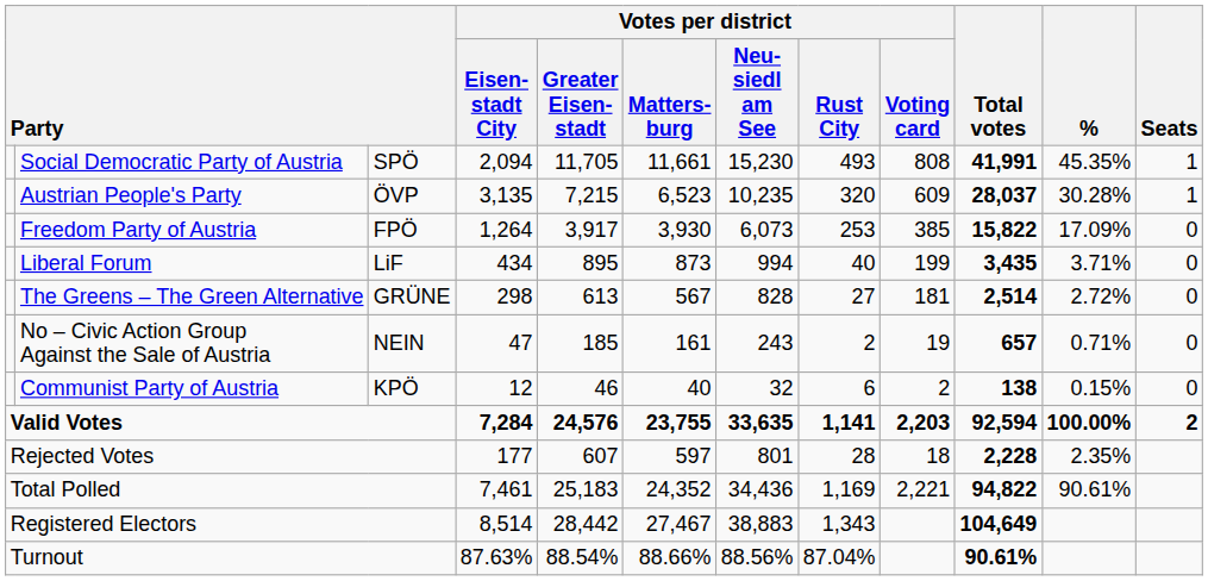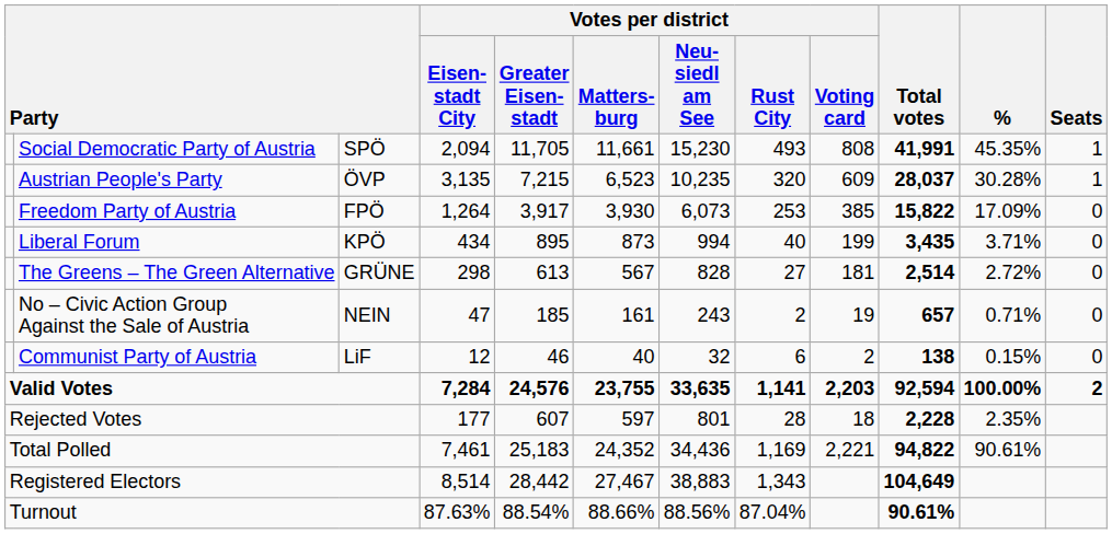Liberal Forum | column 3: LiF -> KPÖ
Communist Party of Austria | column 3: KPÖ -> LiF
